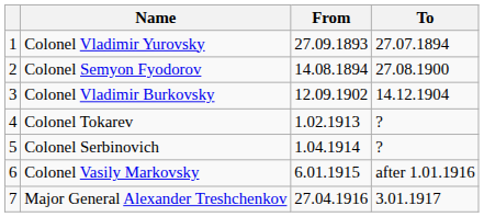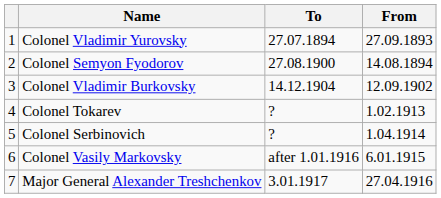columns swapped: From <-> To
